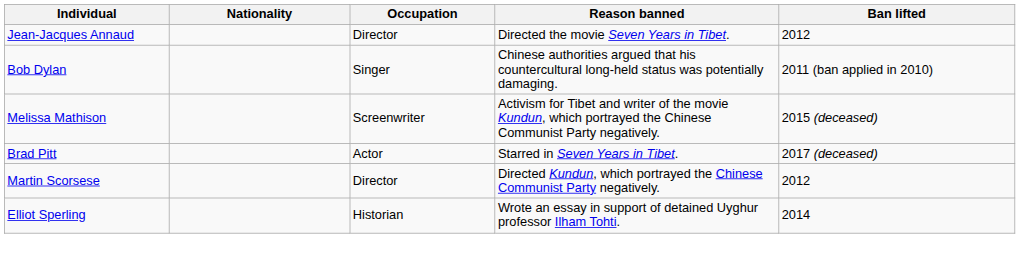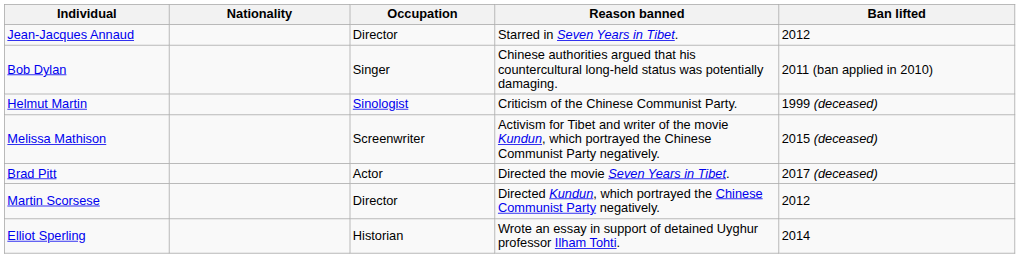Jean-Jacques Annaud | Reason banned: Directed the movie Seven Years in Tibet. -> Starred in Seven Years in Tibet.
+ row: Helmut Martin | Sinologist | Criticism of the Chinese Communist Party. | 1999 (deceased)
Brad Pitt | Reason banned: Starred in Seven Years in Tibet. -> Directed the movie Seven Years in Tibet.
